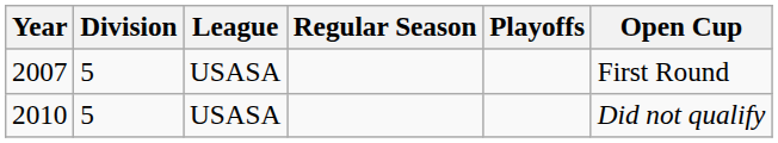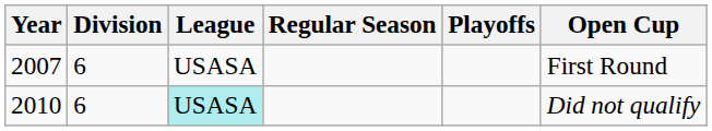2007 | Division: 5 -> 6
2010 | Division: 5 -> 6
2010 | League: no background -> paleturquoise background
